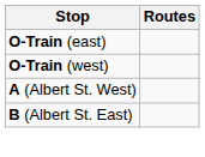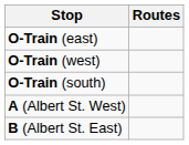+ row: O-Train (south)
